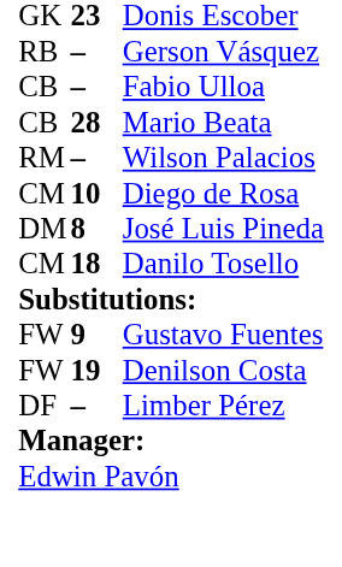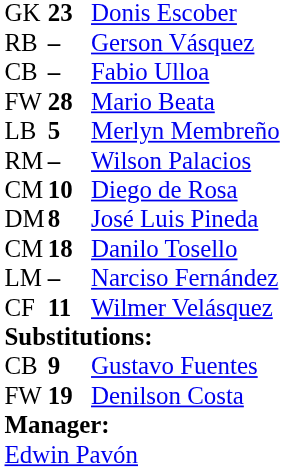Mario Beata | column 1: CB -> FW
+ row: LB | 5 | Merlyn Membreño
+ row: LM | – | Narciso Fernández
+ row: CF | 11 | Wilmer Velásquez
Gustavo Fuentes | column 1: FW -> CB
- row: DF | – | Limber Pérez
